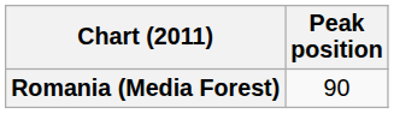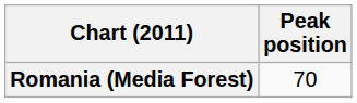Romania (Media Forest) | Peak position: 90 -> 70
